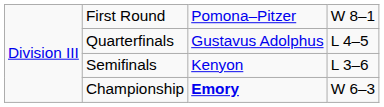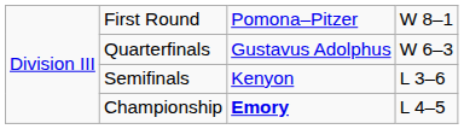Quarterfinals | column 4: L 4–5 -> W 6–3
Championship | column 4: W 6–3 -> L 4–5
